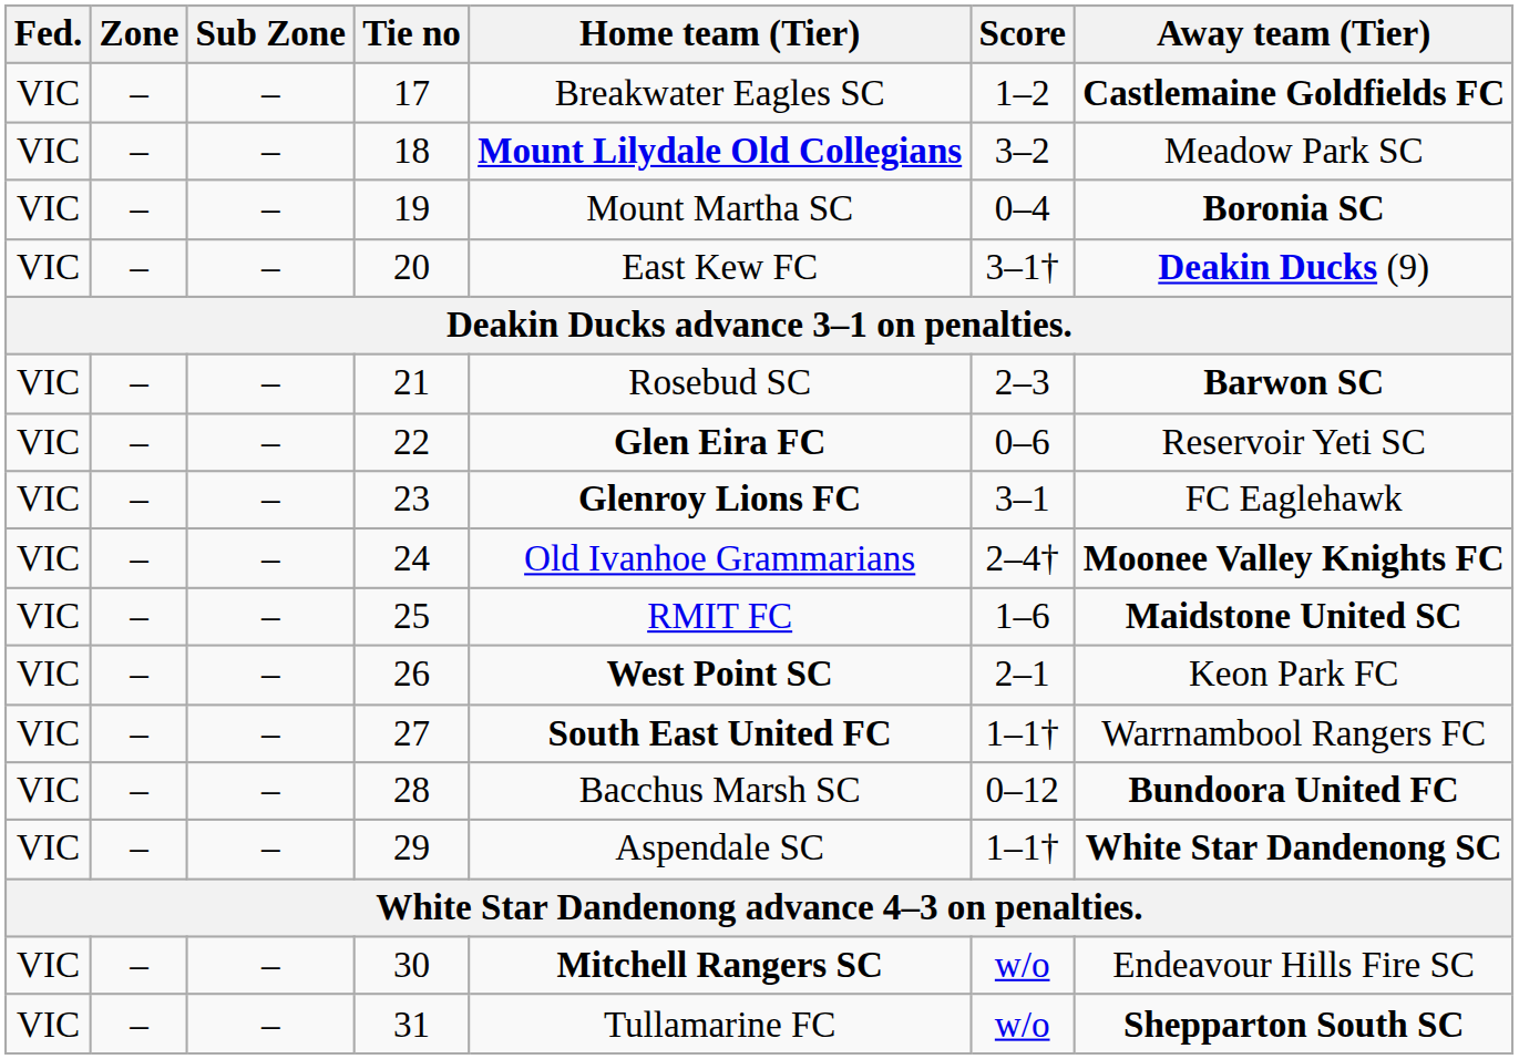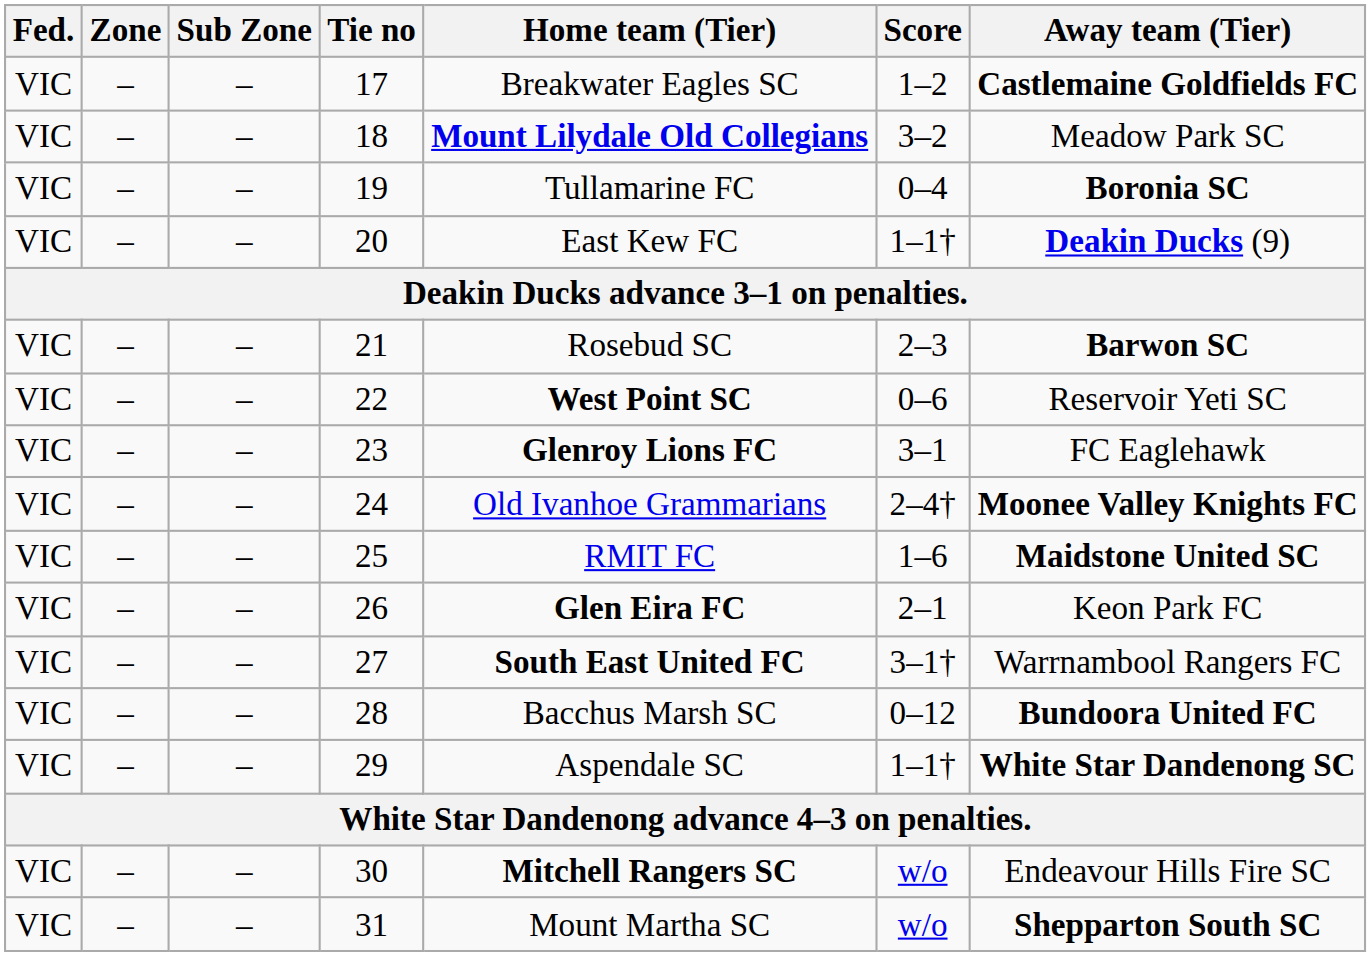19 | Home team (Tier): Mount Martha SC -> Tullamarine FC
20 | Score: 3–1† -> 1–1†
22 | Home team (Tier): Glen Eira FC -> West Point SC
26 | Home team (Tier): West Point SC -> Glen Eira FC
27 | Score: 1–1† -> 3–1†
31 | Home team (Tier): Tullamarine FC -> Mount Martha SC
